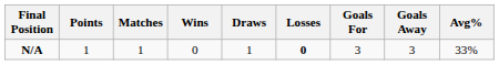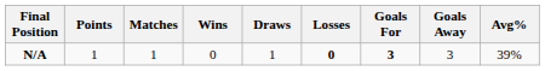N/A | Goals For: normal -> bold
N/A | Avg%: 33% -> 39%
